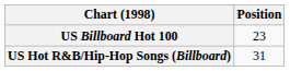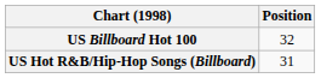US Billboard Hot 100 | Position: 23 -> 32
